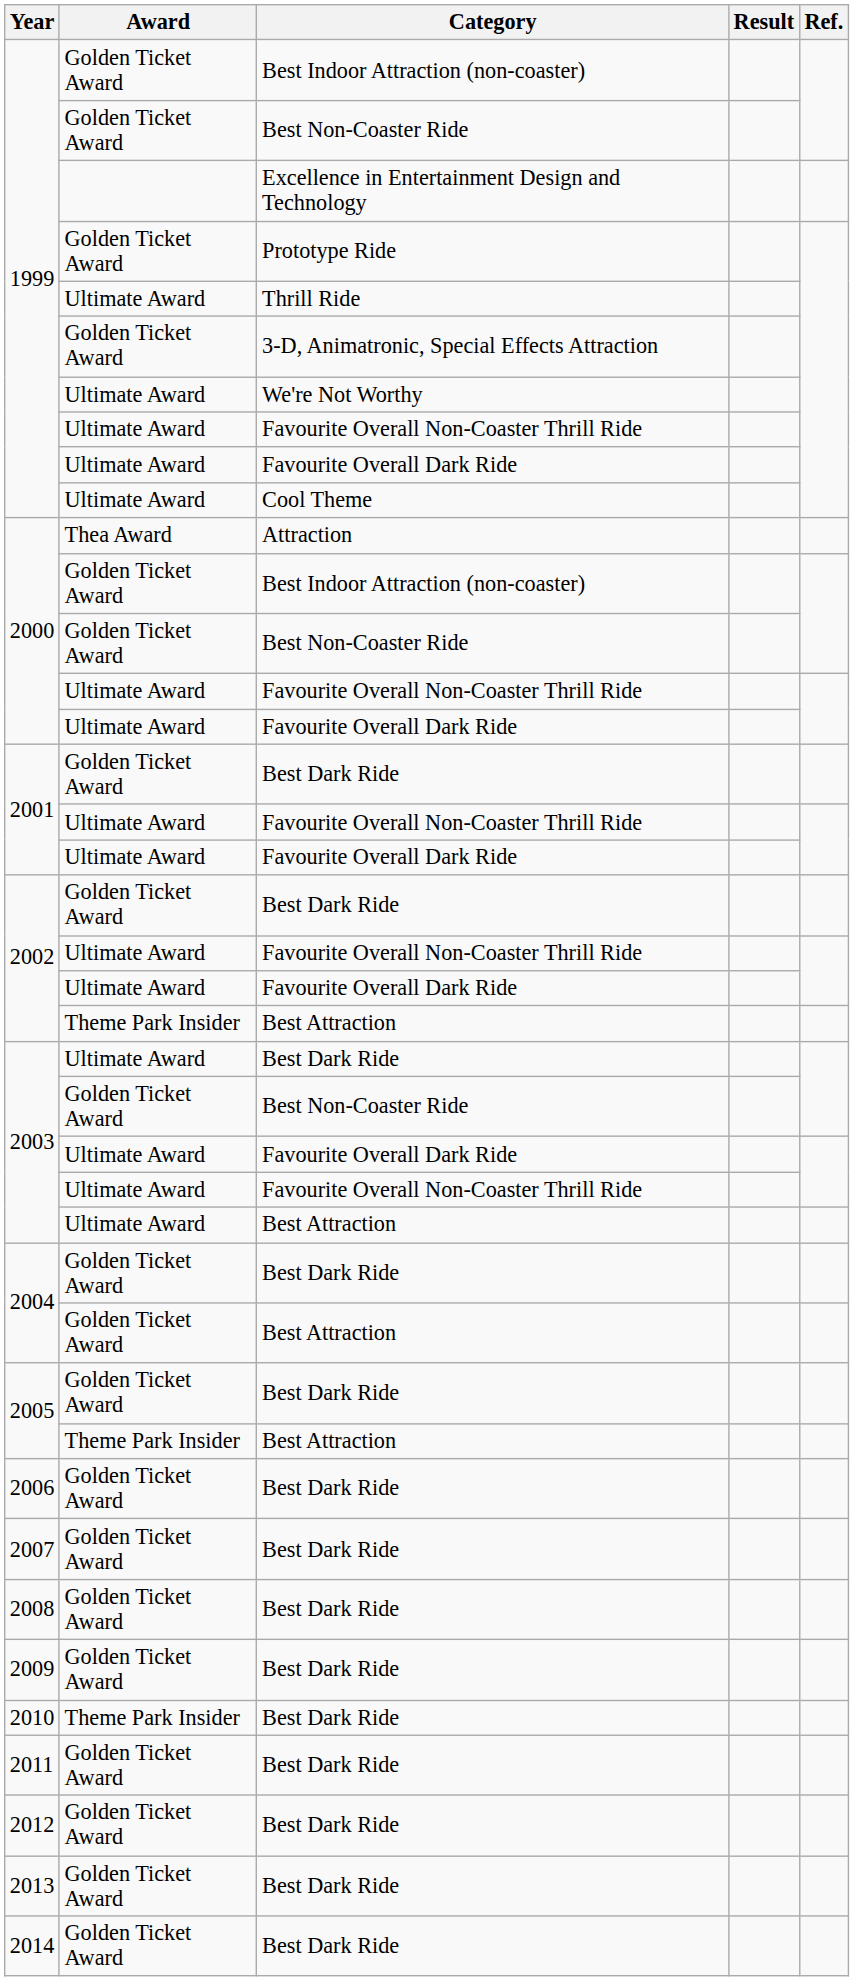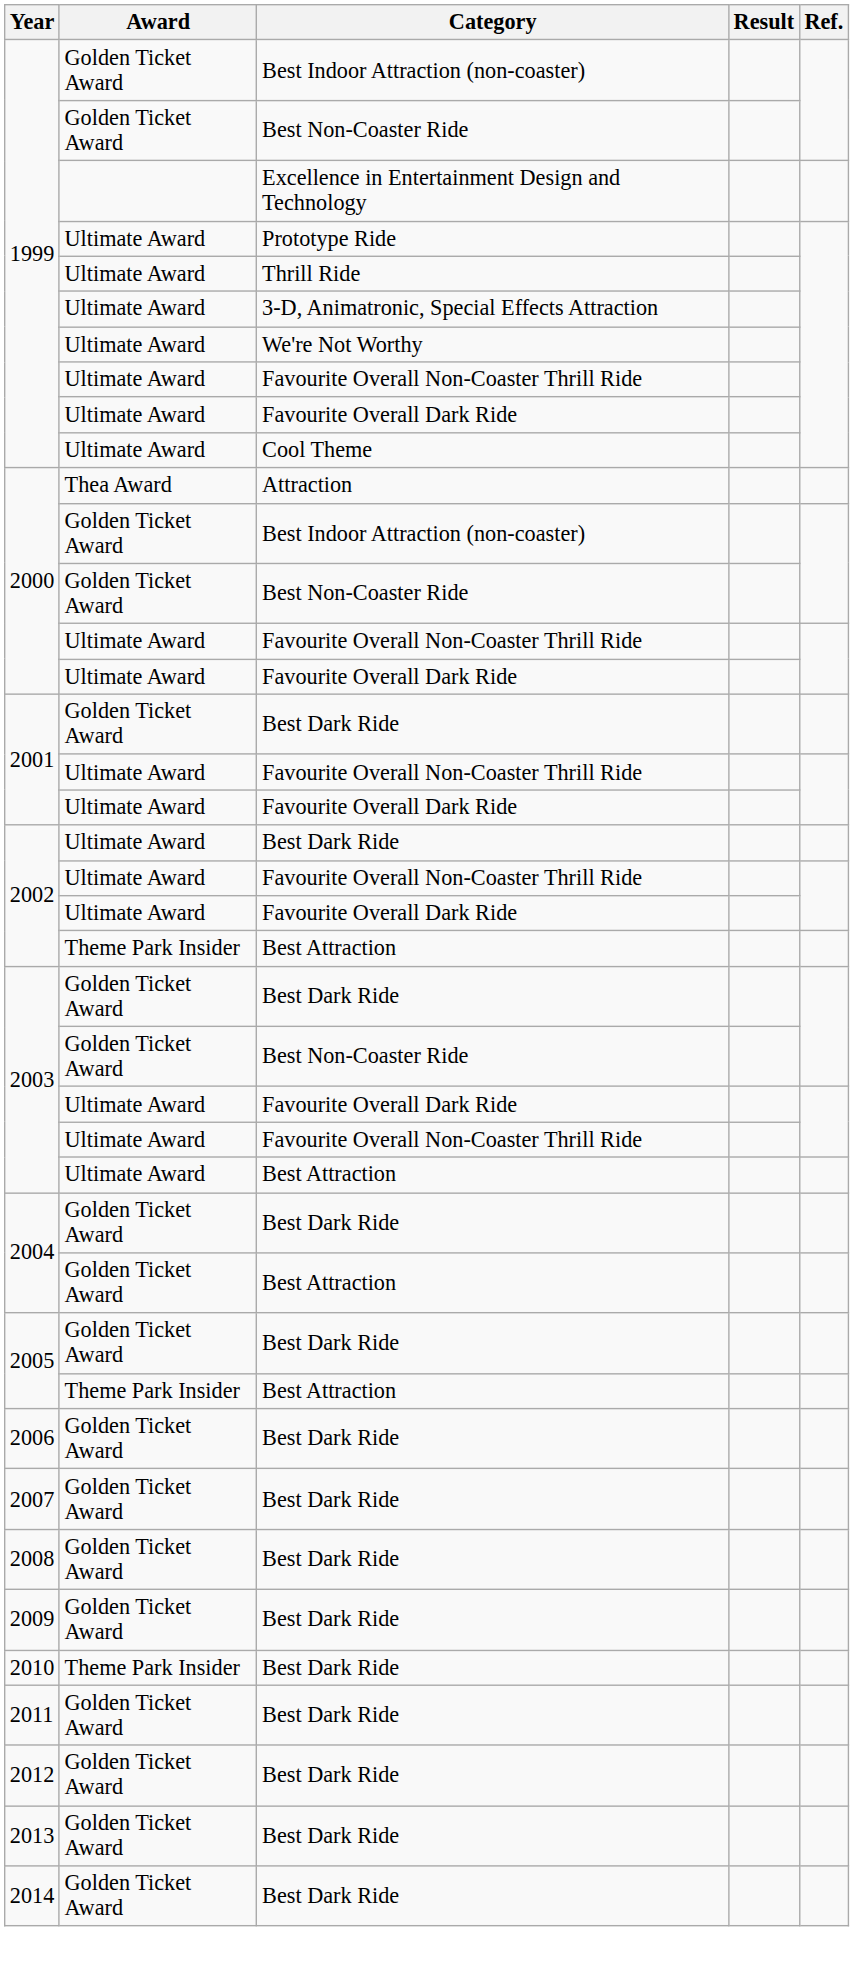1999 / Prototype Ride | Award: Golden Ticket Award -> Ultimate Award
1999 / 3-D, Animatronic, Special Effects Attraction | Award: Golden Ticket Award -> Ultimate Award
2002 / Best Dark Ride | Award: Golden Ticket Award -> Ultimate Award
2003 / Best Dark Ride | Award: Ultimate Award -> Golden Ticket Award
